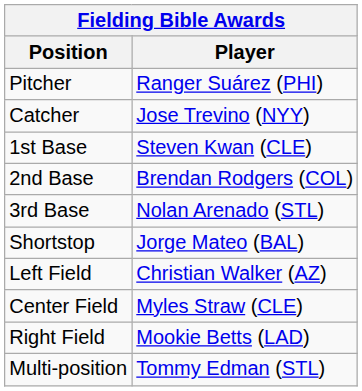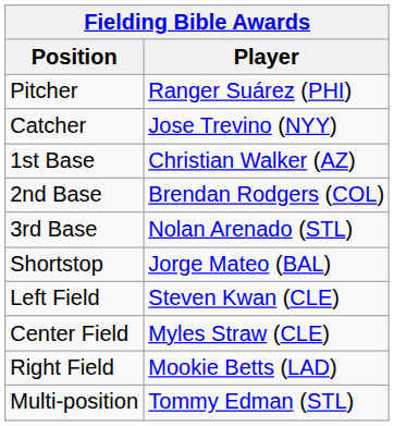1st Base | Player: Steven Kwan (CLE) -> Christian Walker (AZ)
Left Field | Player: Christian Walker (AZ) -> Steven Kwan (CLE)
